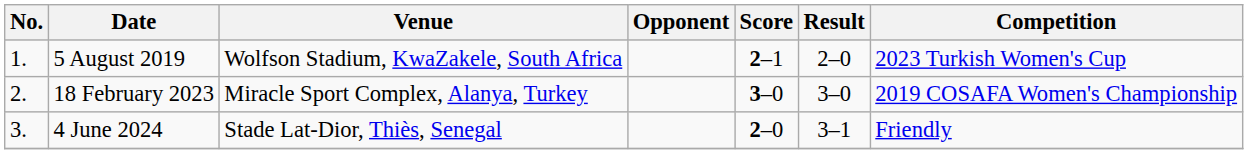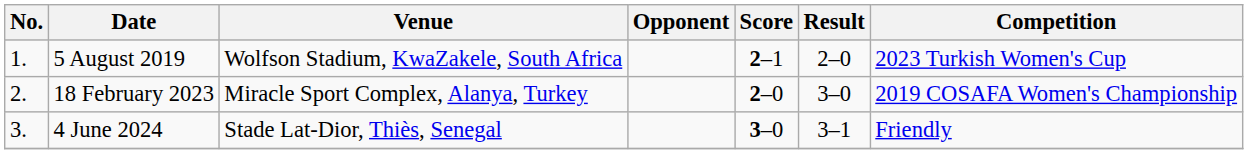18 February 2023 | Score: 3–0 -> 2–0
4 June 2024 | Score: 2–0 -> 3–0
